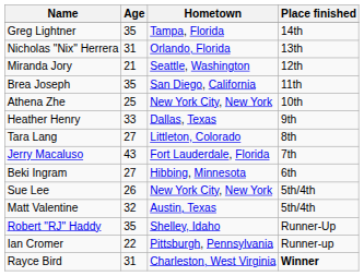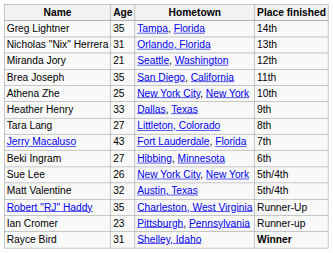Robert "RJ" Haddy | Hometown: Shelley, Idaho -> Charleston, West Virginia
Ian Cromer | Age: 22 -> 23
Rayce Bird | Hometown: Charleston, West Virginia -> Shelley, Idaho
